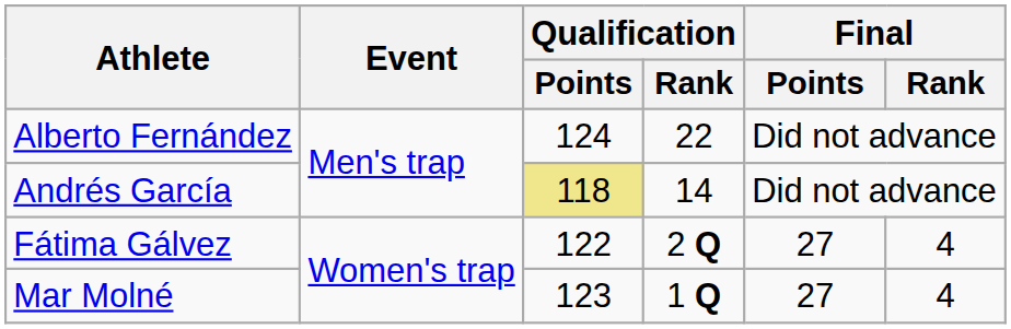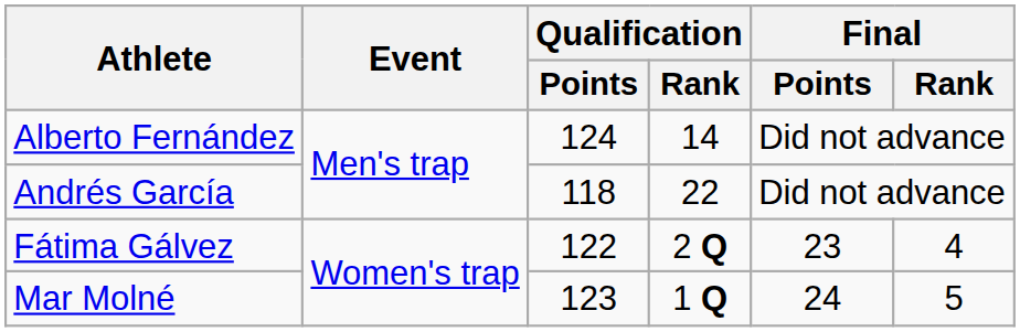Alberto Fernández | Qualification / Rank: 22 -> 14
Andrés García | Qualification / Points: khaki background -> no background
Andrés García | Qualification / Rank: 14 -> 22
Fátima Gálvez | Final / Points: 27 -> 23
Mar Molné | Final / Points: 27 -> 24
Mar Molné | Final / Rank: 4 -> 5
